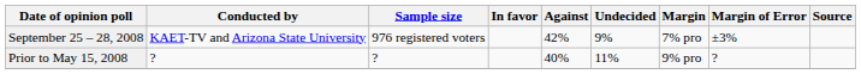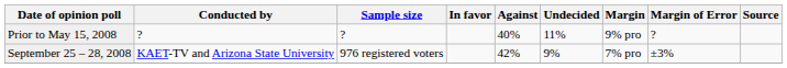rows swapped: September 25 – 28, 2008 <-> Prior to May 15, 2008
